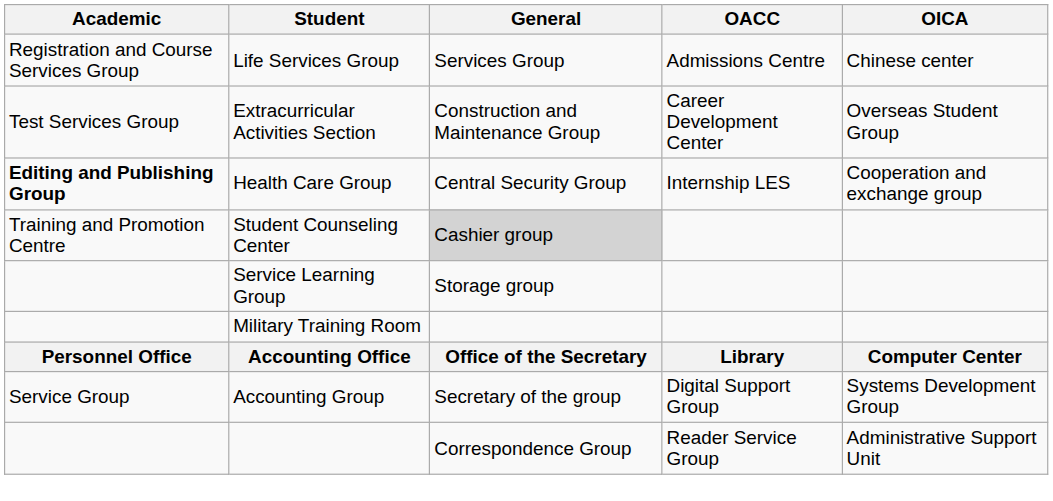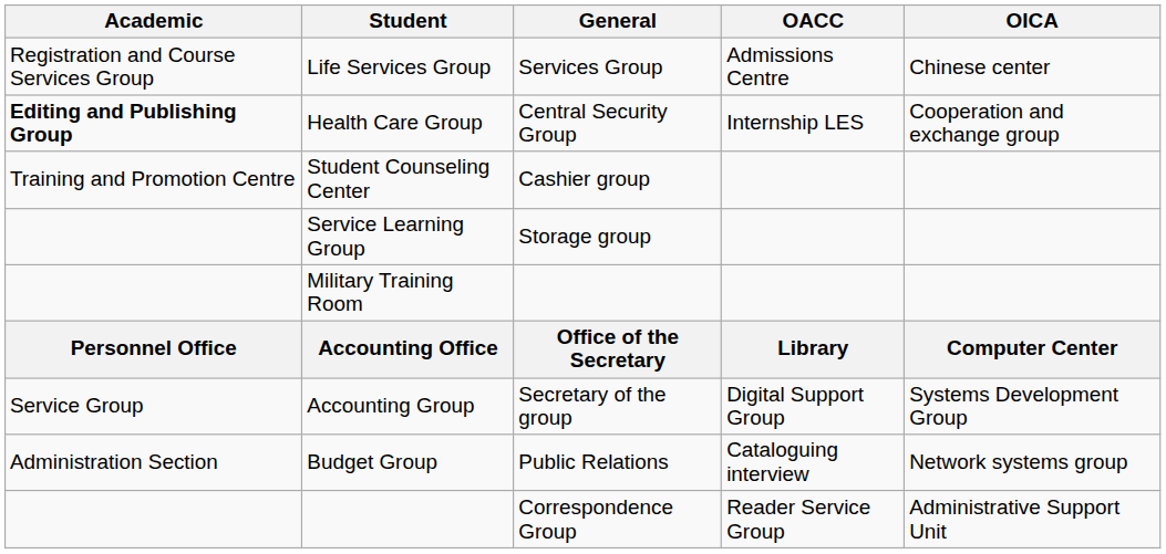- row: Test Services Group | Extracurricular Activities Section | Construction and Maintenance Group | Career Development Center | Overseas Student Group
Student Counseling Center | General: lightgrey background -> no background
+ row: Administration Section | Budget Group | Public Relations | Cataloguing interview | Network systems group
